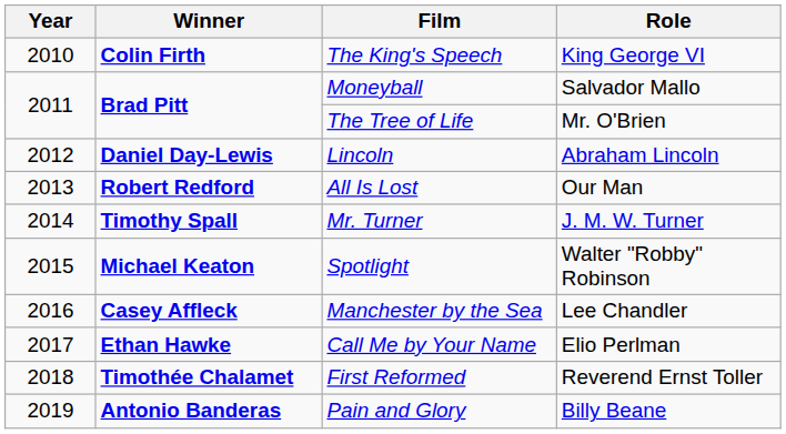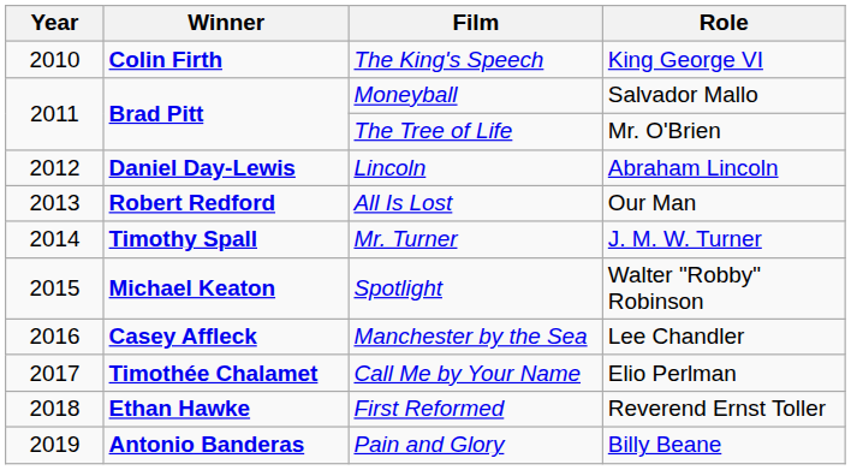Call Me by Your Name | Winner: Ethan Hawke -> Timothée Chalamet
First Reformed | Winner: Timothée Chalamet -> Ethan Hawke
